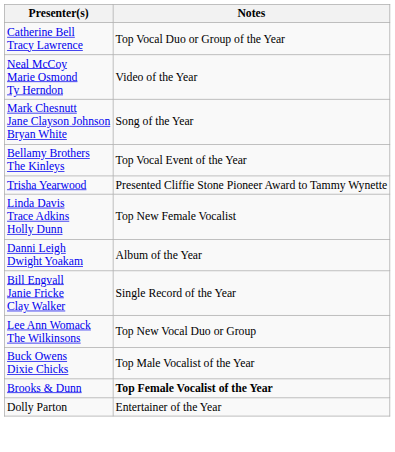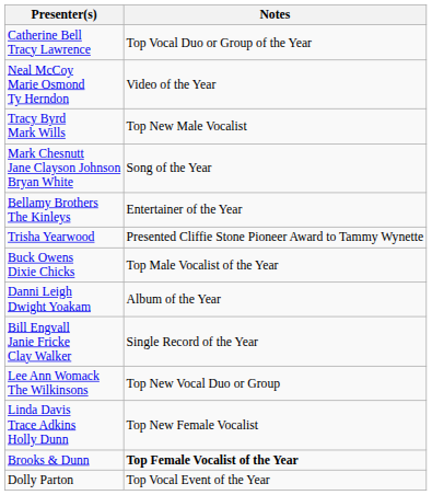+ row: Tracy Byrd Mark Wills | Top New Male Vocalist
Bellamy Brothers The Kinleys | Notes: Top Vocal Event of the Year -> Entertainer of the Year
rows swapped: Linda Davis Trace Adkins Holly Dunn <-> Buck Owens Dixie Chicks
Dolly Parton | Notes: Entertainer of the Year -> Top Vocal Event of the Year
